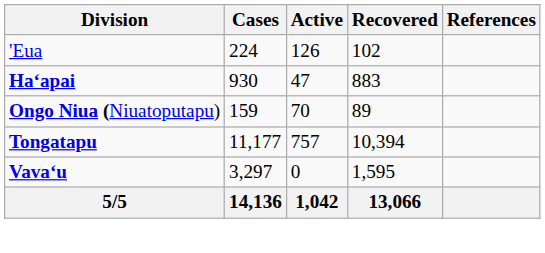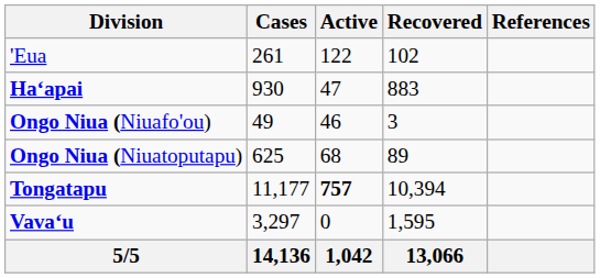'Eua | Cases: 224 -> 261
'Eua | Active: 126 -> 122
+ row: Ongo Niua (Niuafo'ou) | 49 | 46 | 3
Ongo Niua (Niuatoputapu) | Cases: 159 -> 625
Ongo Niua (Niuatoputapu) | Active: 70 -> 68
Tongatapu | Active: normal -> bold
